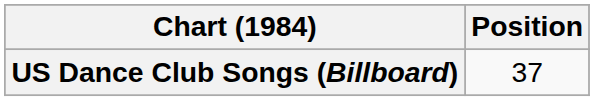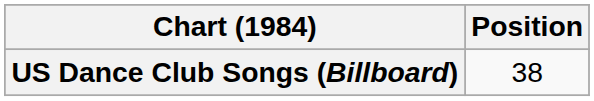US Dance Club Songs (Billboard) | Position: 37 -> 38
